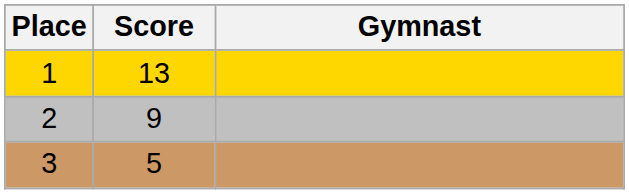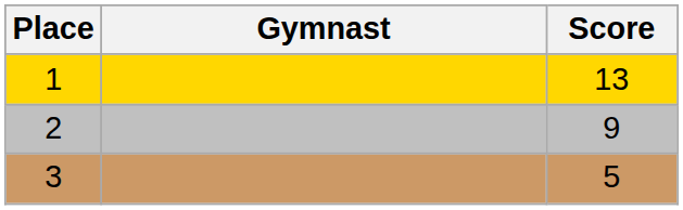columns swapped: Gymnast <-> Score
